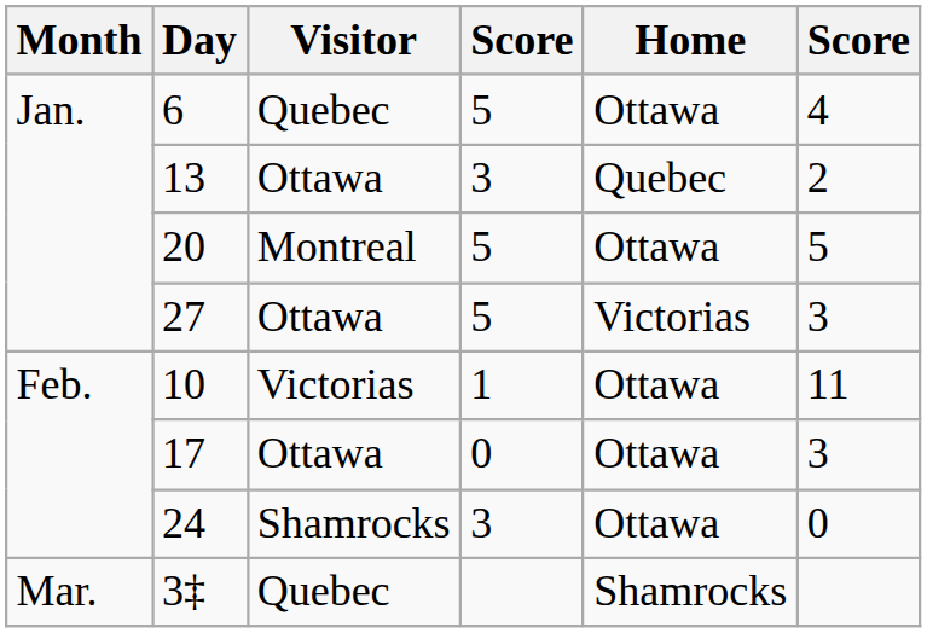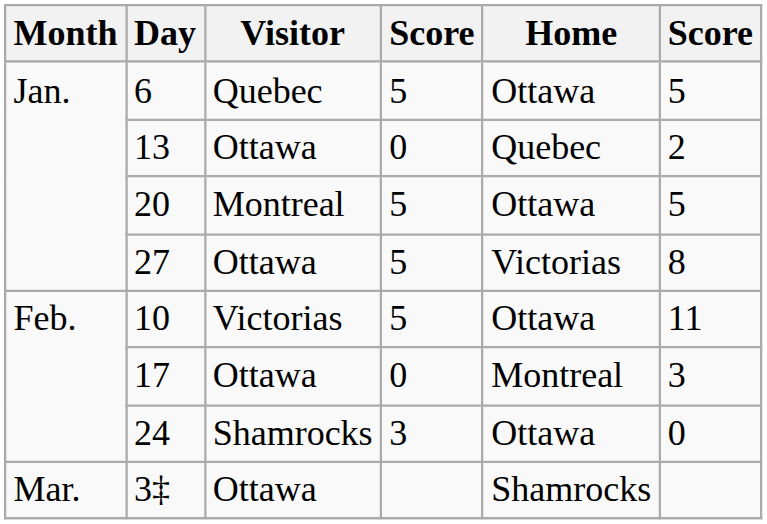6 | column 6: 4 -> 5
13 | column 4: 3 -> 0
27 | column 6: 3 -> 8
10 | column 4: 1 -> 5
17 | Home: Ottawa -> Montreal
3‡ | Visitor: Quebec -> Ottawa
